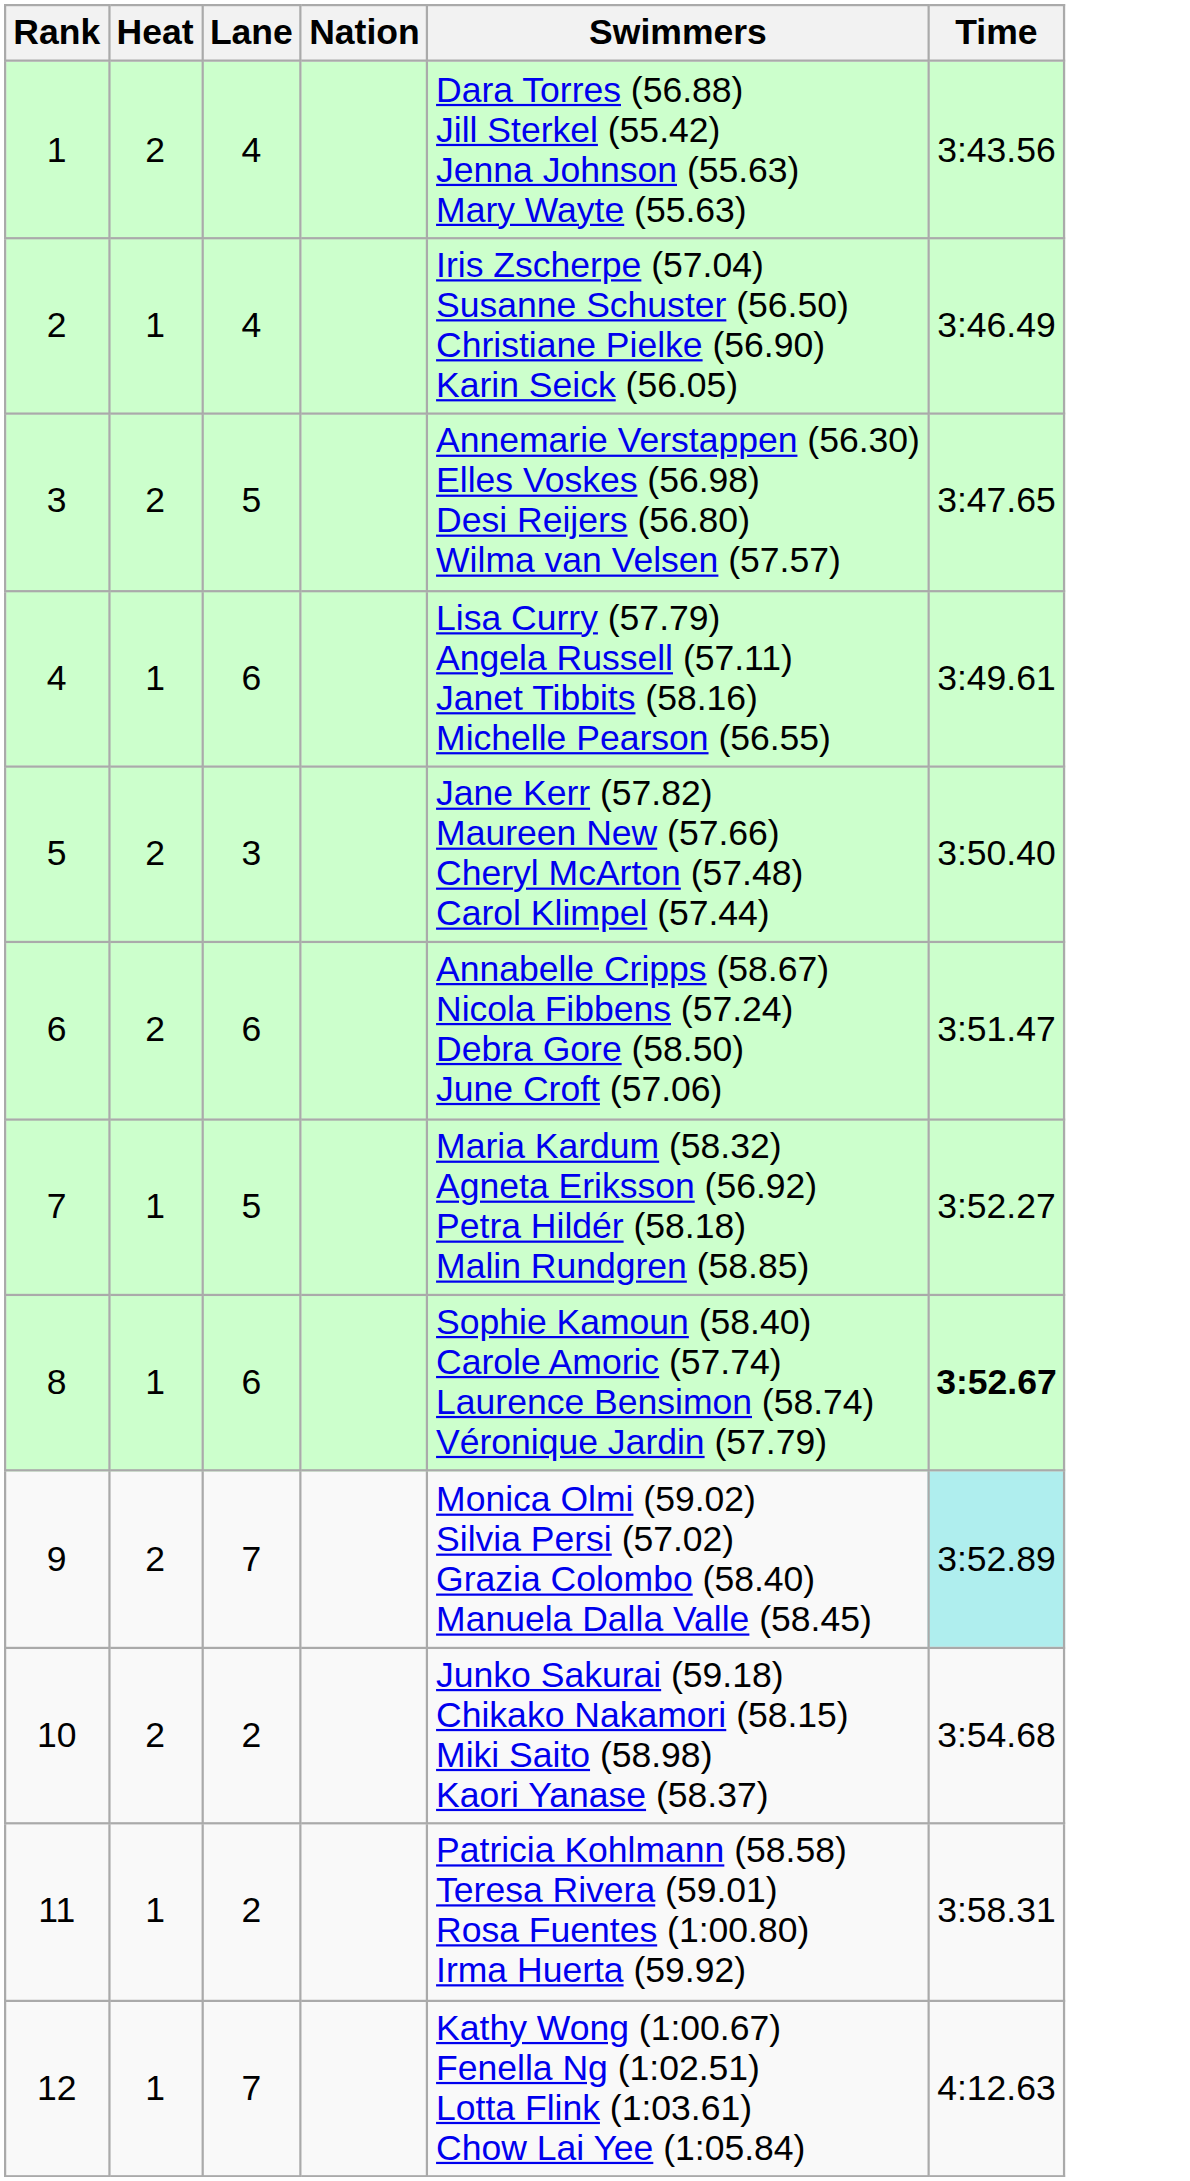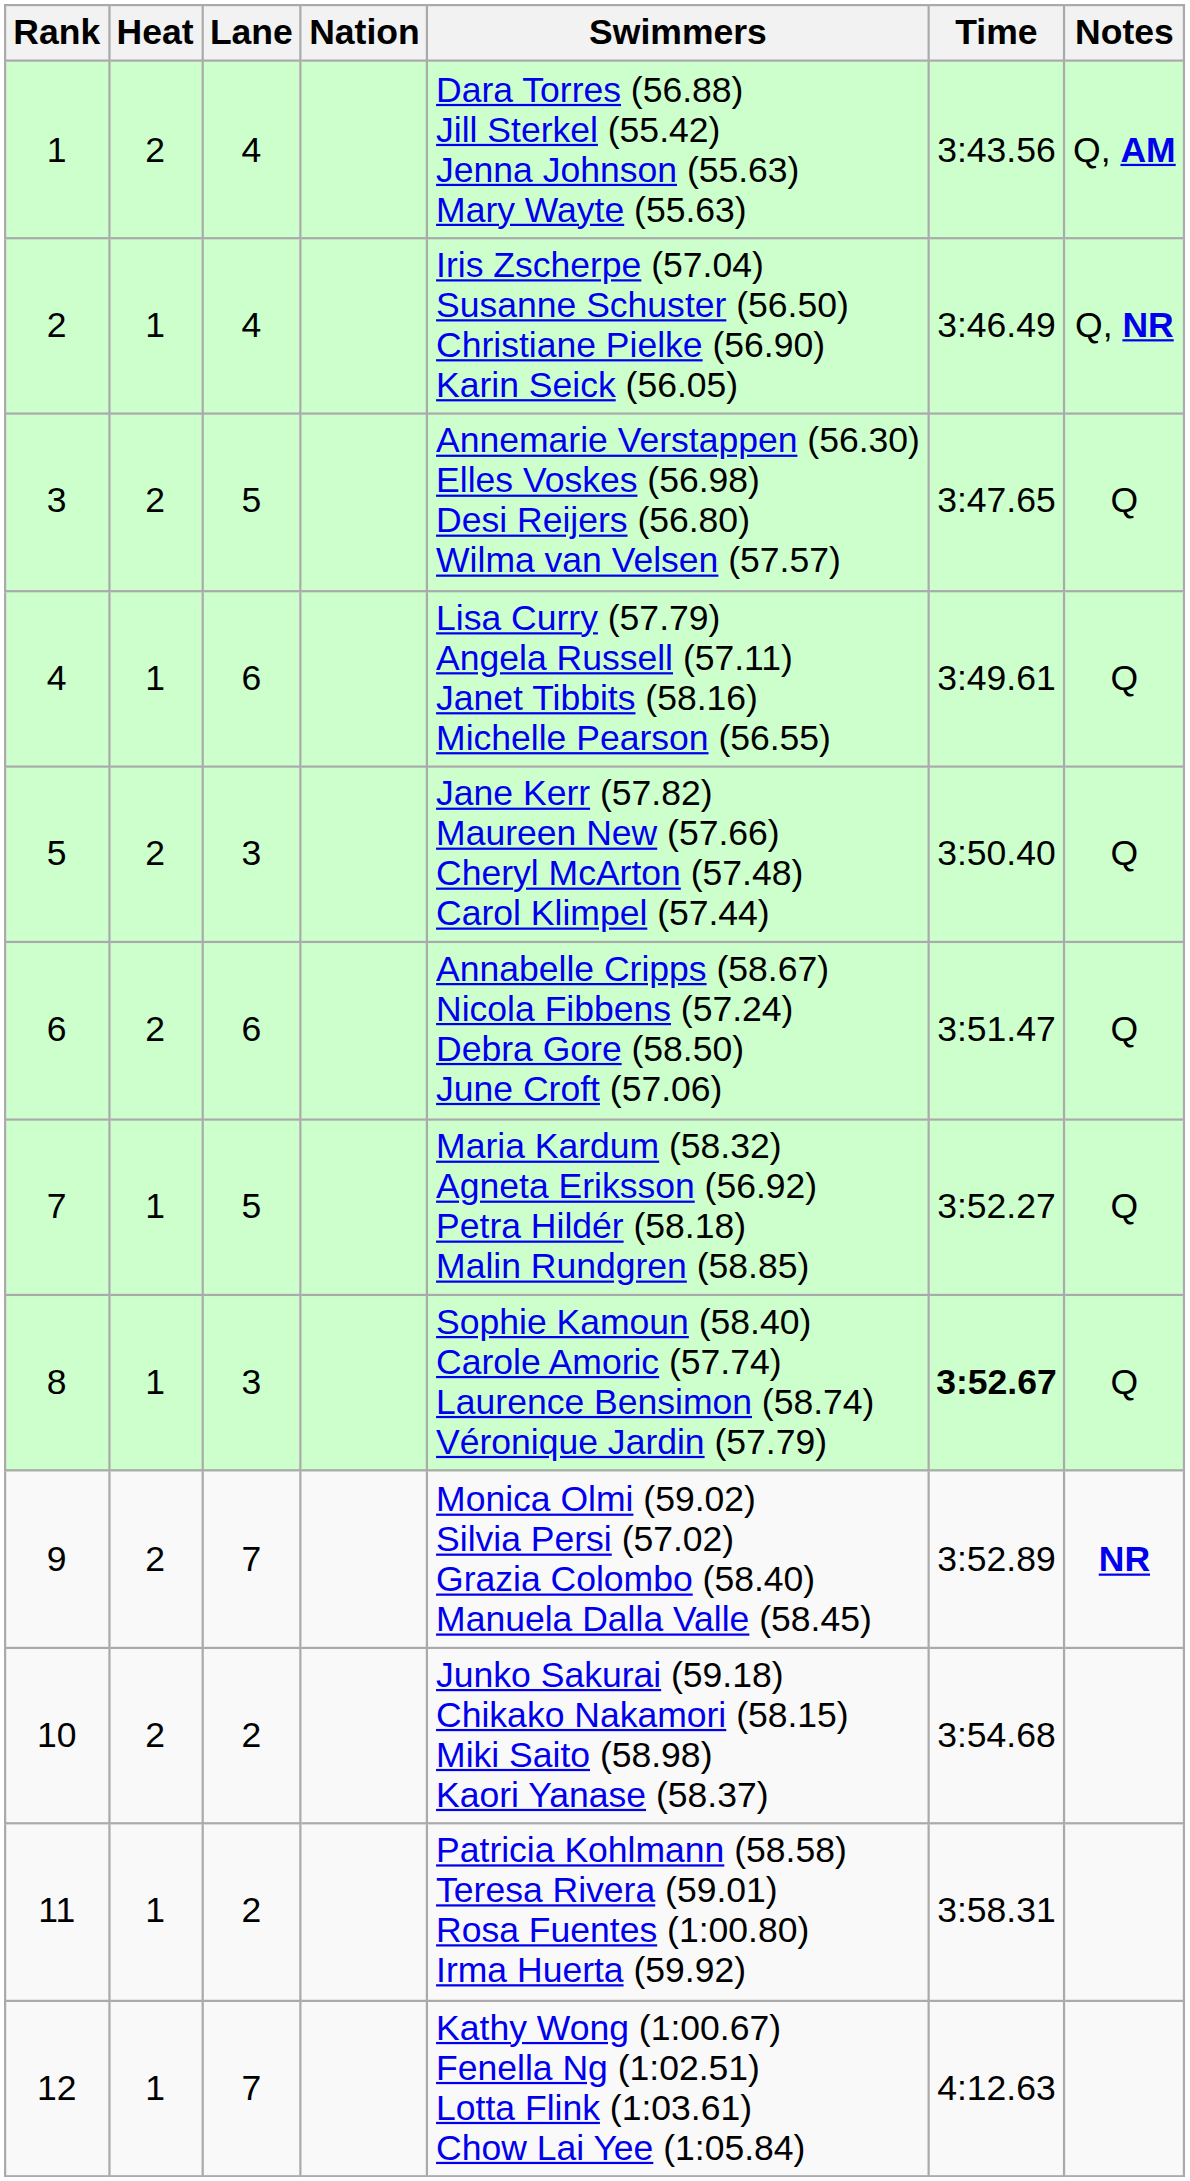+ column: Notes | Q, AM | Q, NR | Q | Q | Q | Q | Q | Q | NR
8 | Lane: 6 -> 3
9 | Time: paleturquoise background -> no background
